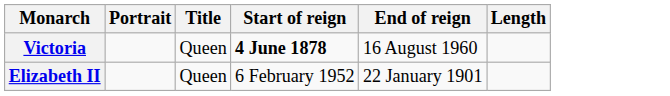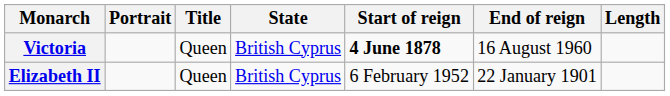+ column: State | British Cyprus | British Cyprus
